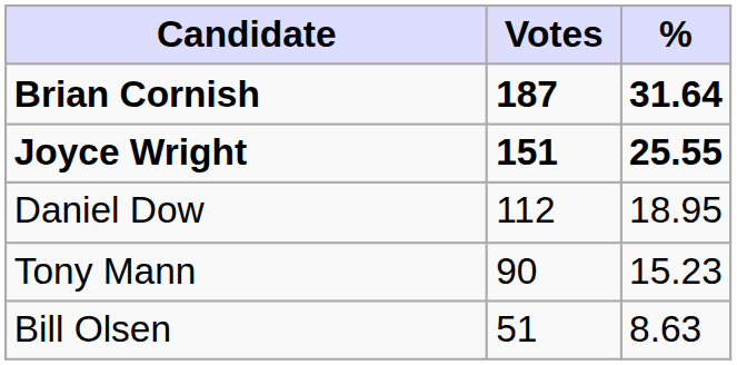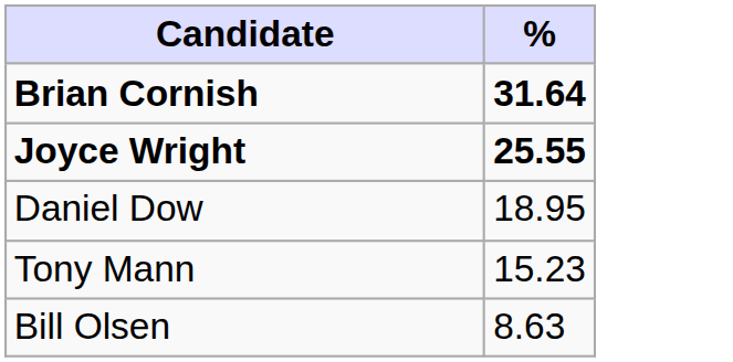- column: Votes | 187 | 151 | 112 | 90 | 51
